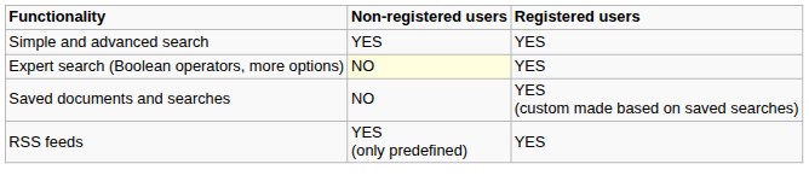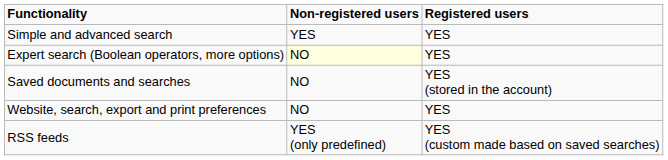Saved documents and searches | Registered users: YES (custom made based on saved searches) -> YES (stored in the account)
+ row: Website, search, export and print preferences | NO | YES
RSS feeds | Registered users: YES -> YES (custom made based on saved searches)
